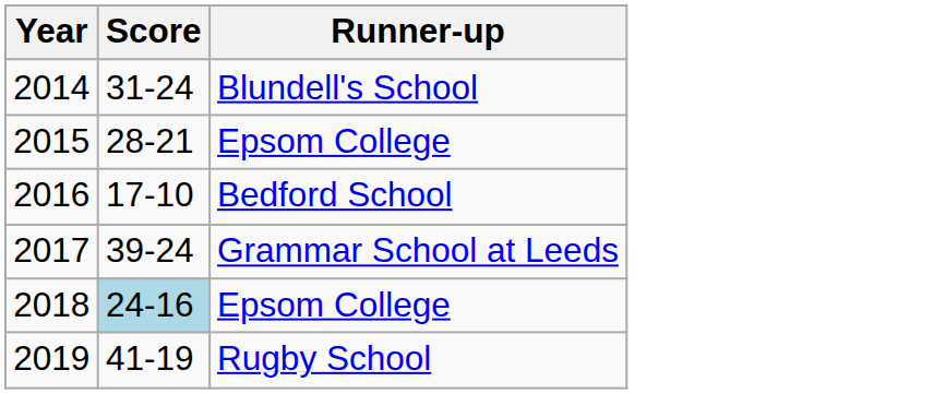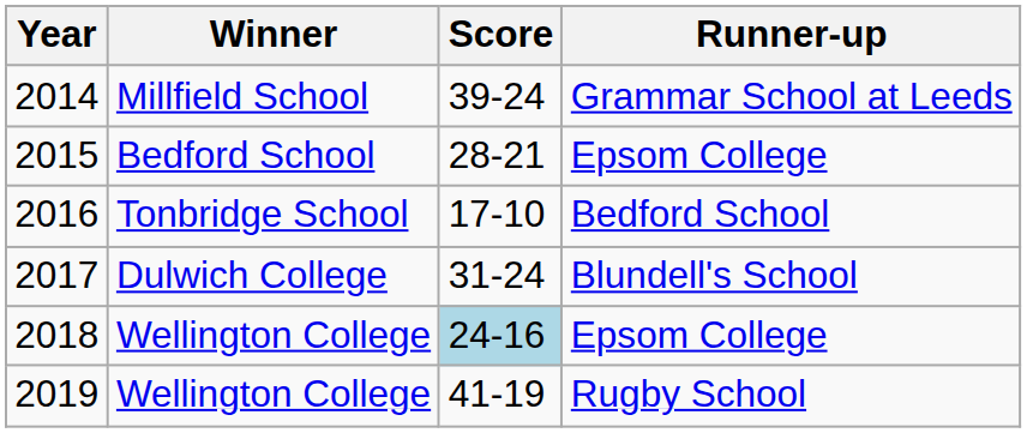+ column: Winner | Millfield School | Bedford School | Tonbridge School | Dulwich College | Wellington College | Wellington College
2014 | Score: 31-24 -> 39-24
2014 | Runner-up: Blundell's School -> Grammar School at Leeds
2017 | Score: 39-24 -> 31-24
2017 | Runner-up: Grammar School at Leeds -> Blundell's School
